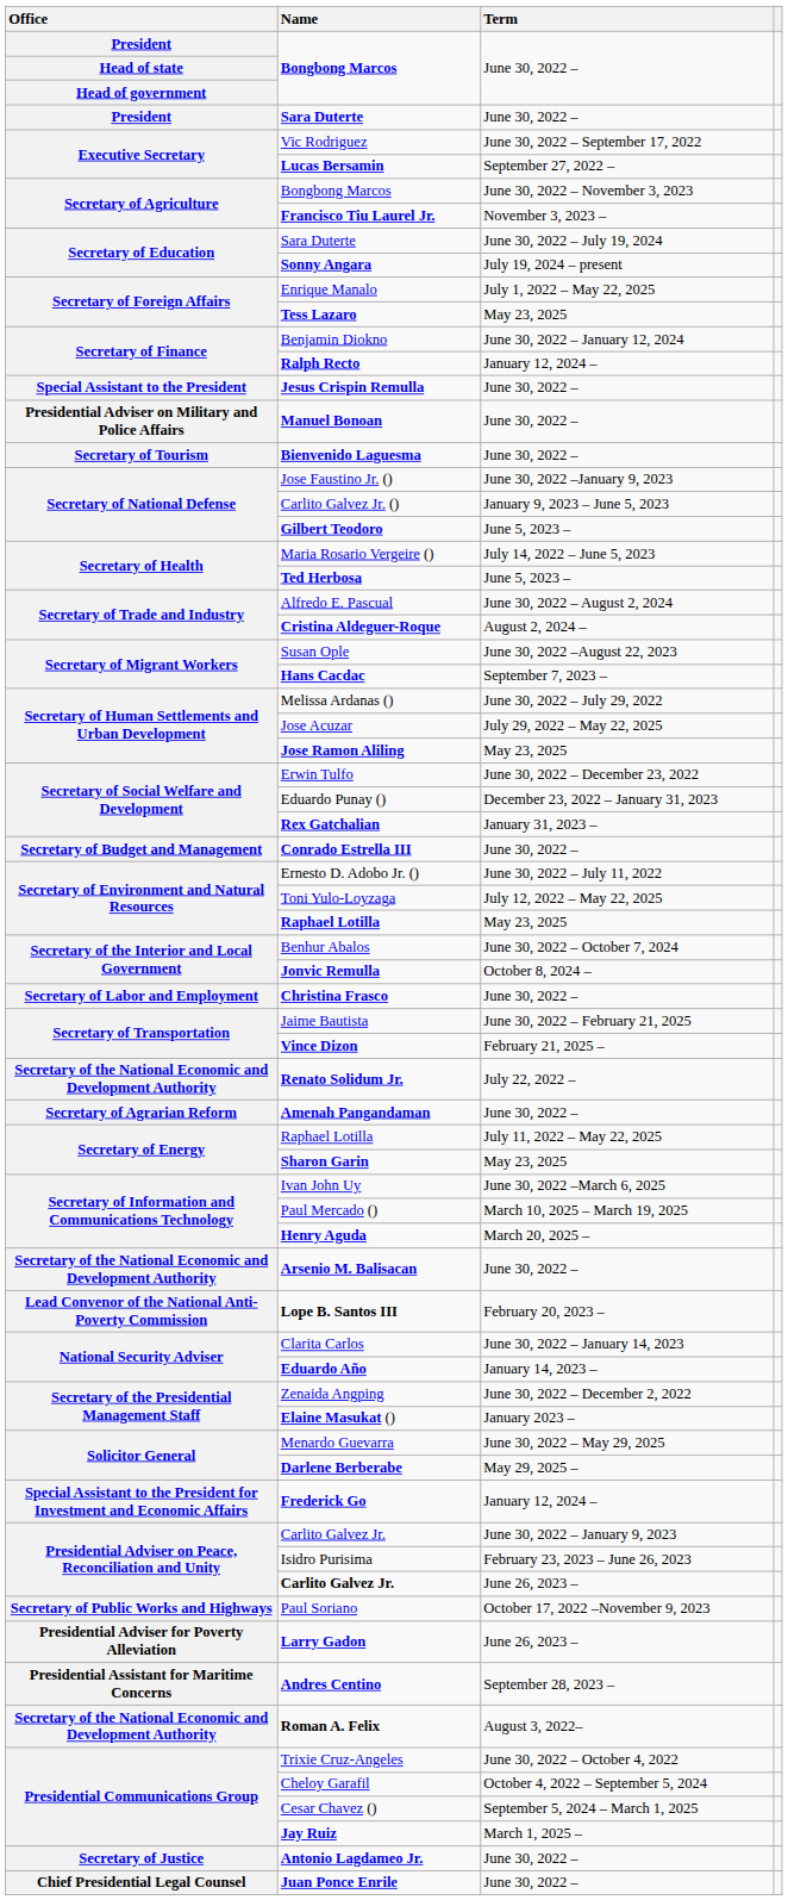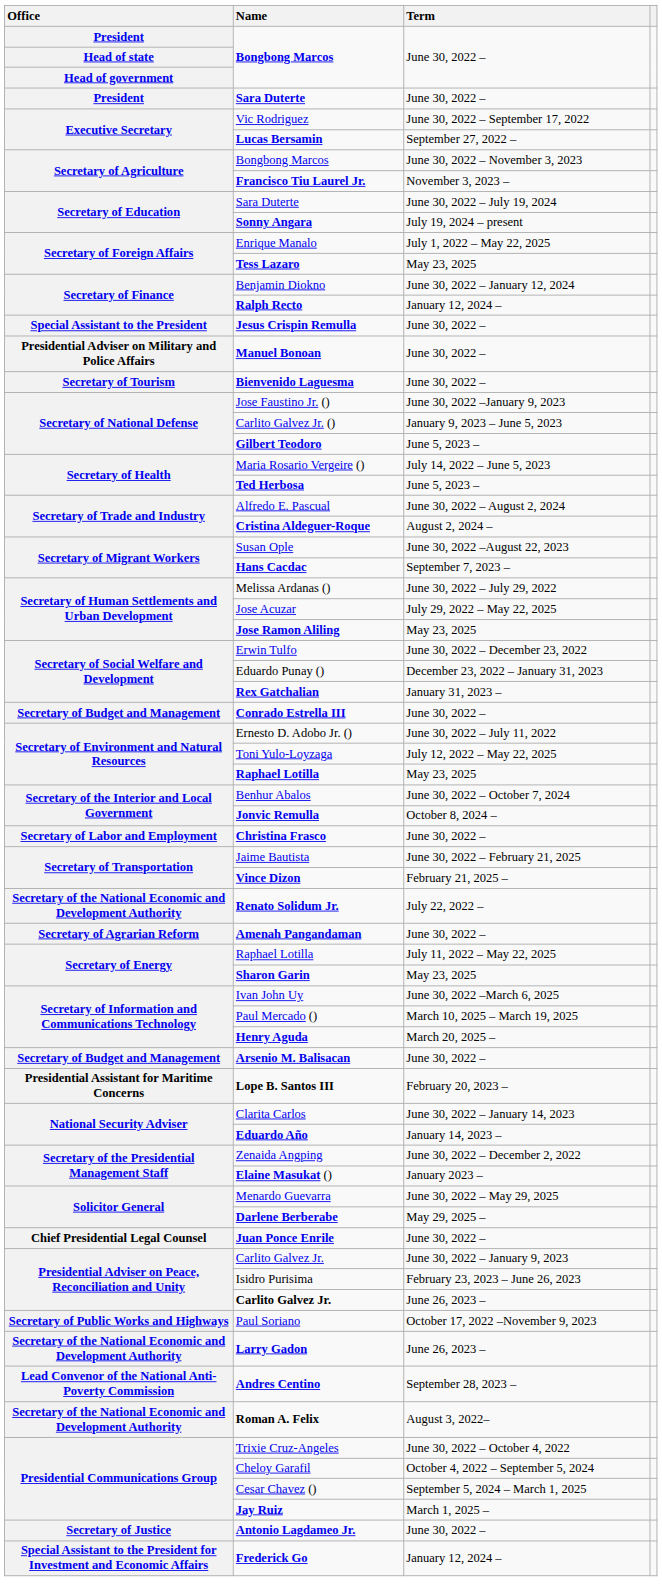Arsenio M. Balisacan | Office: Secretary of the National Economic and Development Authority -> Secretary of Budget and Management
Lope B. Santos III | Office: Lead Convenor of the National Anti-Poverty Commission -> Presidential Assistant for Maritime Concerns
rows swapped: Juan Ponce Enrile <-> Frederick Go
Larry Gadon | Office: Presidential Adviser for Poverty Alleviation -> Secretary of the National Economic and Development Authority
Andres Centino | Office: Presidential Assistant for Maritime Concerns -> Lead Convenor of the National Anti-Poverty Commission
